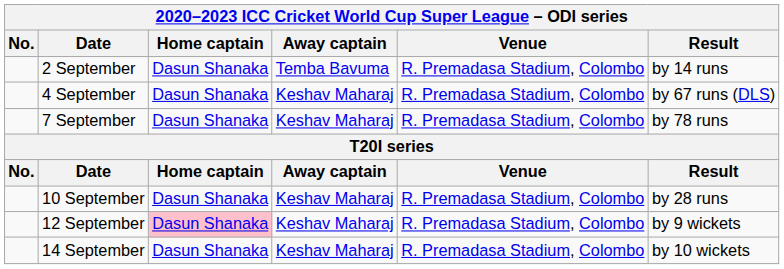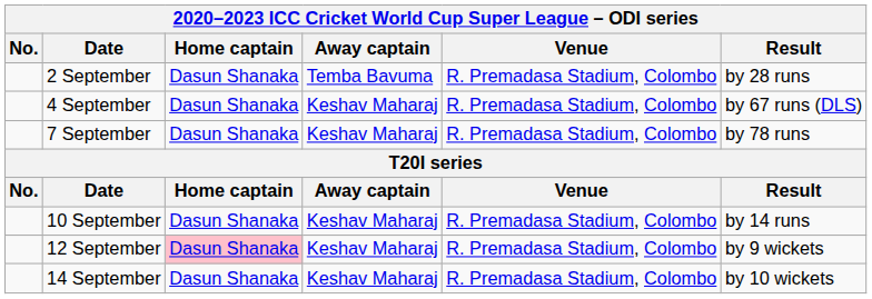2 September | Result: by 14 runs -> by 28 runs
10 September | Result: by 28 runs -> by 14 runs
